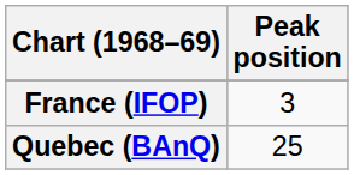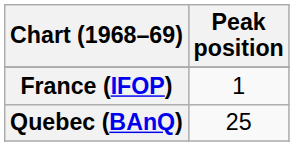France (IFOP) | Peak position: 3 -> 1
